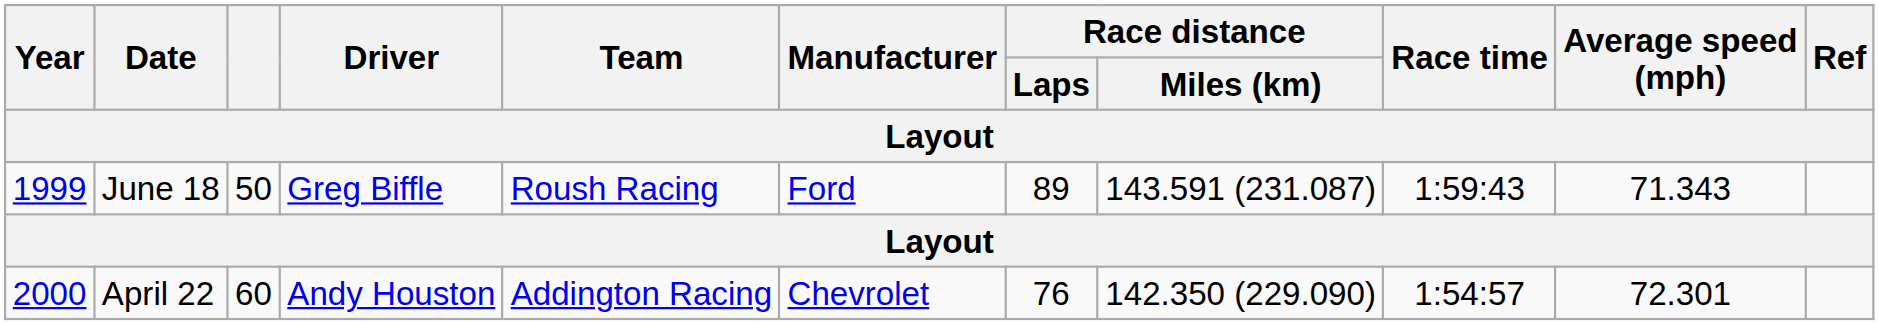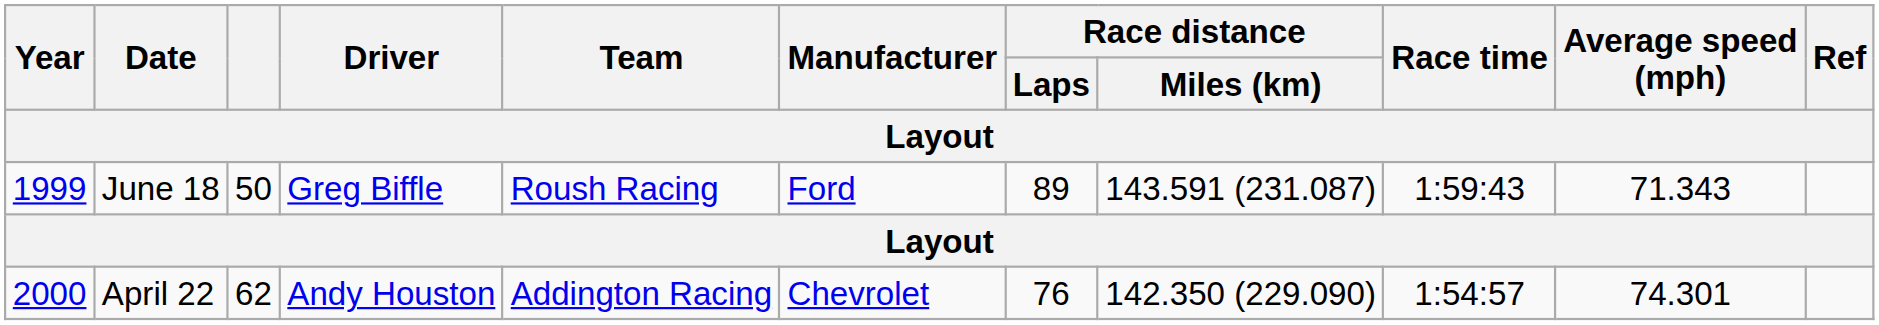April 22 | column 3: 60 -> 62
April 22 | Average speed (mph): 72.301 -> 74.301
